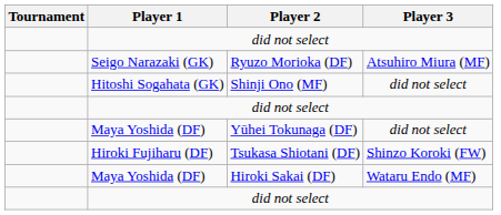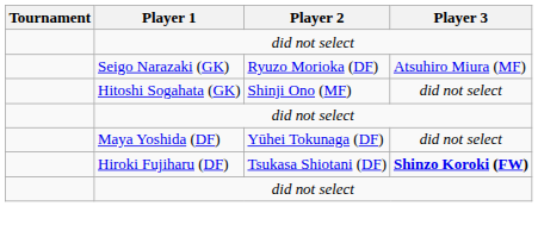Tsukasa Shiotani (DF) | Player 3: normal -> bold
- row: Maya Yoshida (DF) | Hiroki Sakai (DF) | Wataru Endo (MF)
